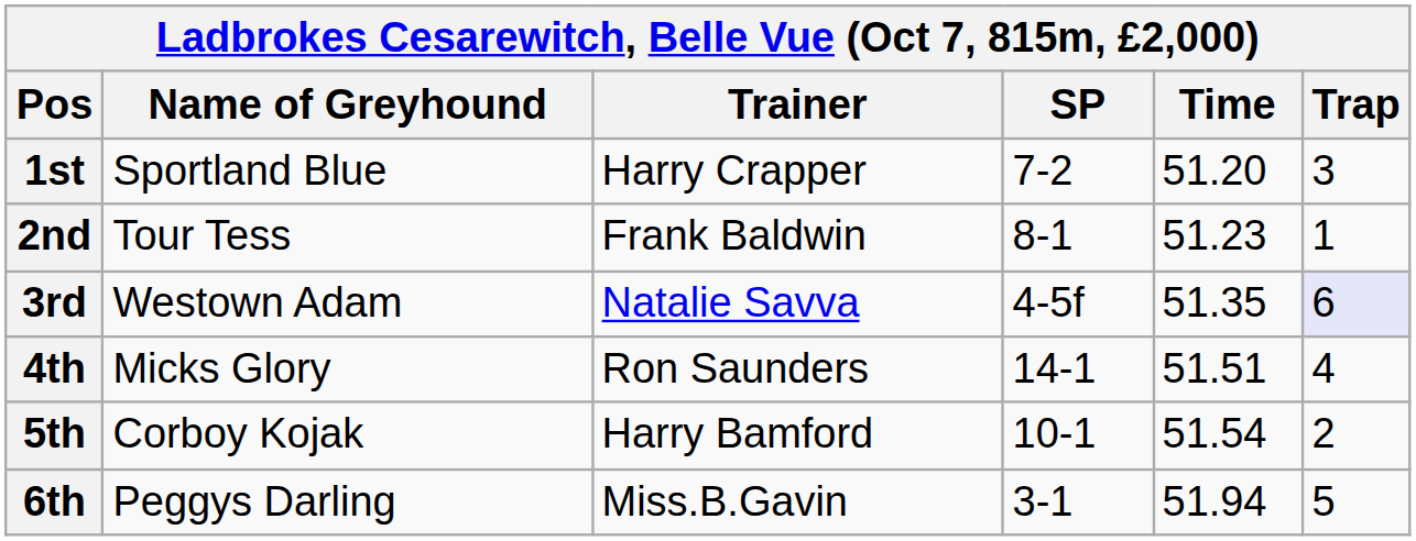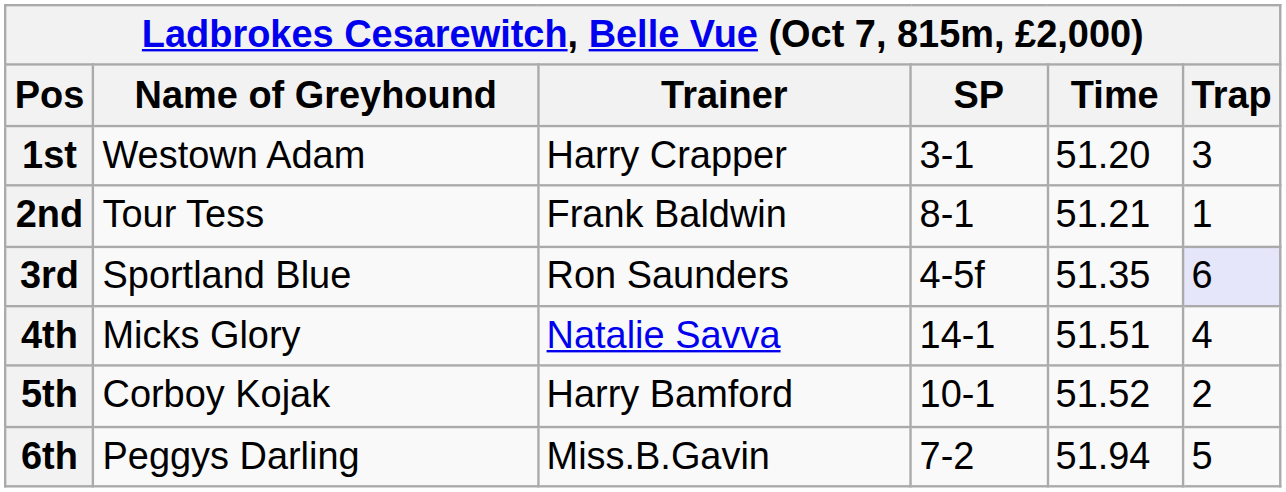1st | Name of Greyhound: Sportland Blue -> Westown Adam
1st | SP: 7-2 -> 3-1
2nd | Time: 51.23 -> 51.21
3rd | Name of Greyhound: Westown Adam -> Sportland Blue
3rd | Trainer: Natalie Savva -> Ron Saunders
4th | Trainer: Ron Saunders -> Natalie Savva
5th | Time: 51.54 -> 51.52
6th | SP: 3-1 -> 7-2
